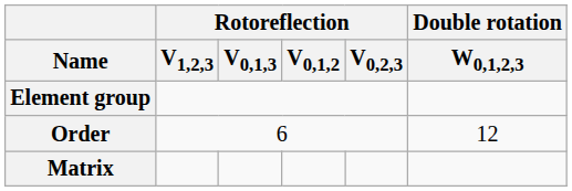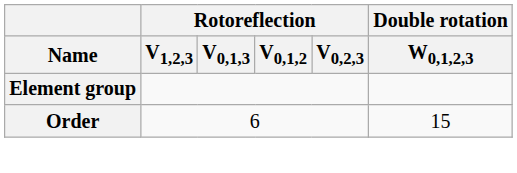Order | Double rotation / W0,1,2,3: 12 -> 15
- row: Matrix
